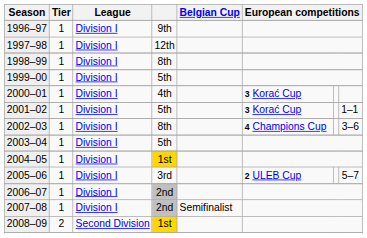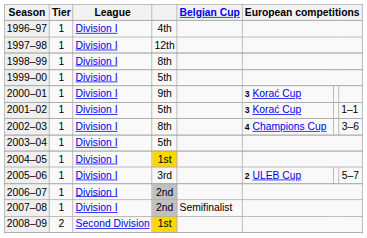1996–97 | column 4: 9th -> 4th
2000–01 | column 4: 4th -> 9th
